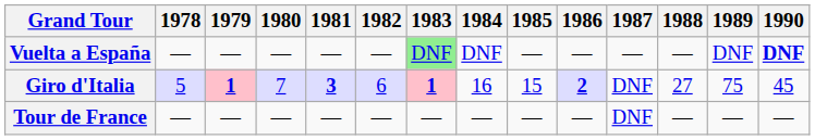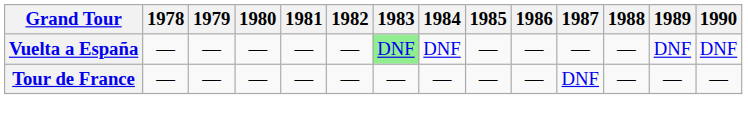Vuelta a España | 1990: bold -> normal
- row: Giro d'Italia | 5 | 1 | 7 | 3 | 6 | 1 | 16 | 15 | 2 | DNF | 27 | 75 | 45
